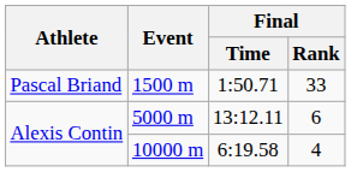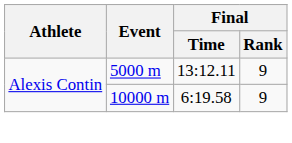- row: Pascal Briand | 1500 m | 1:50.71 | 33
5000 m | Final / Rank: 6 -> 9
10000 m | Final / Rank: 4 -> 9
